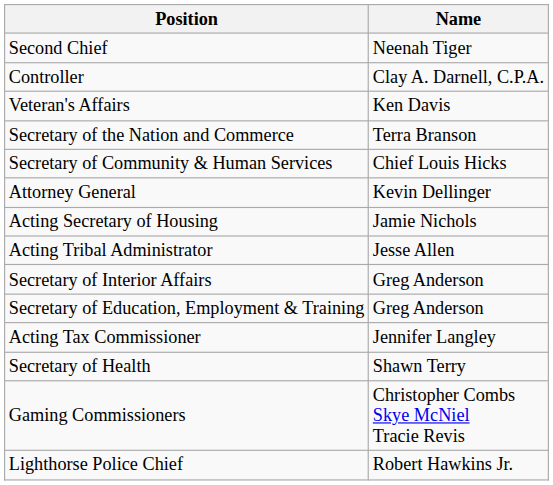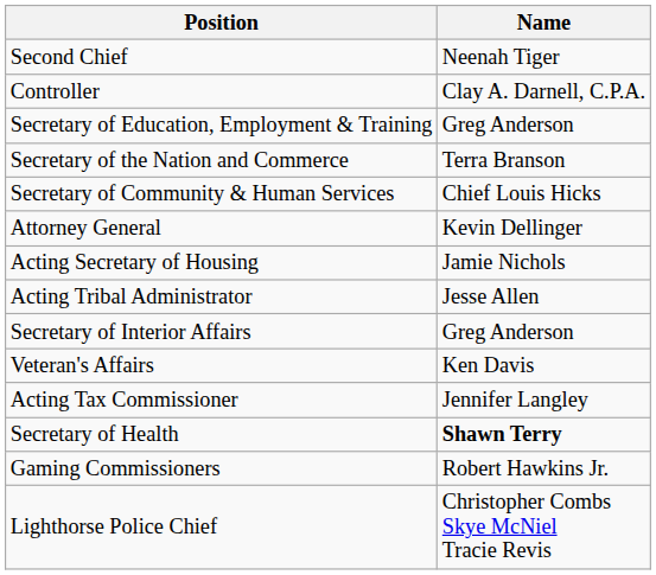rows swapped: Veteran's Affairs <-> Secretary of Education, Employment & Training
Secretary of Health | Name: normal -> bold
Gaming Commissioners | Name: Christopher Combs Skye McNiel Tracie Revis -> Robert Hawkins Jr.
Lighthorse Police Chief | Name: Robert Hawkins Jr. -> Christopher Combs Skye McNiel Tracie Revis
